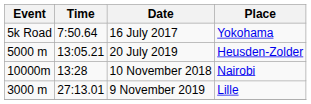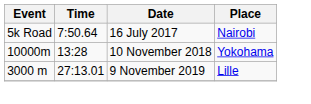16 July 2017 | Place: Yokohama -> Nairobi
- row: 5000 m | 13:05.21 | 20 July 2019 | Heusden-Zolder
10 November 2018 | Place: Nairobi -> Yokohama
